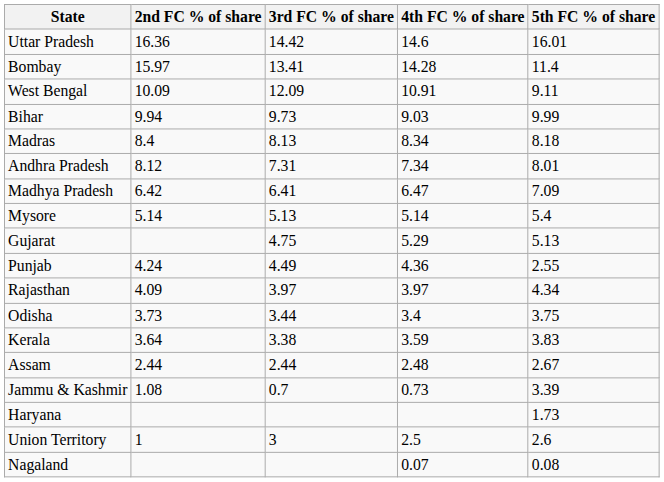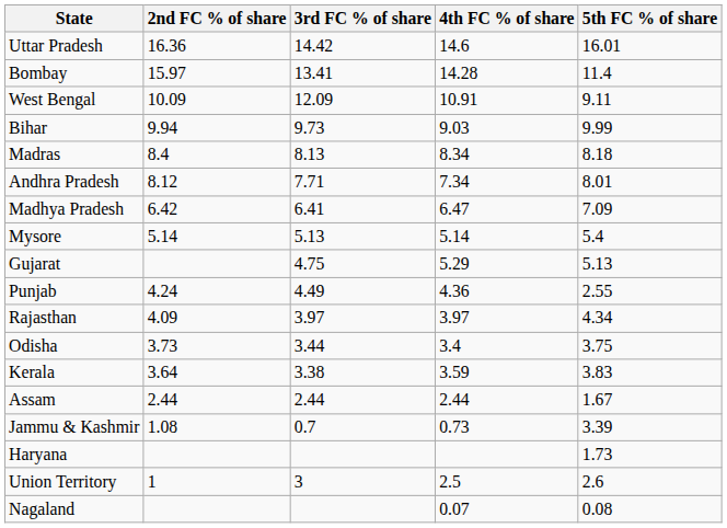Andhra Pradesh | 3rd FC % of share: 7.31 -> 7.71
Assam | 4th FC % of share: 2.48 -> 2.44
Assam | 5th FC % of share: 2.67 -> 1.67
